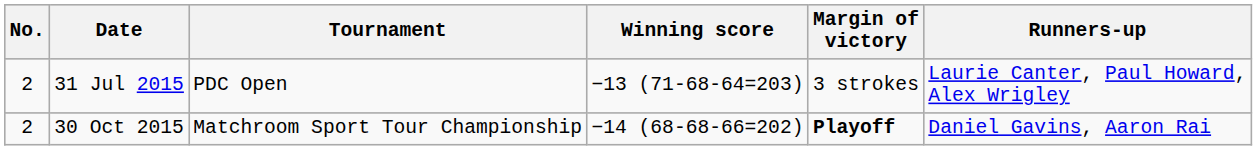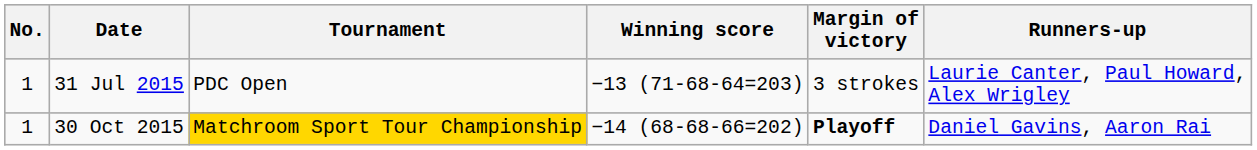31 Jul 2015 | No.: 2 -> 1
30 Oct 2015 | No.: 2 -> 1
30 Oct 2015 | Tournament: no background -> gold background
